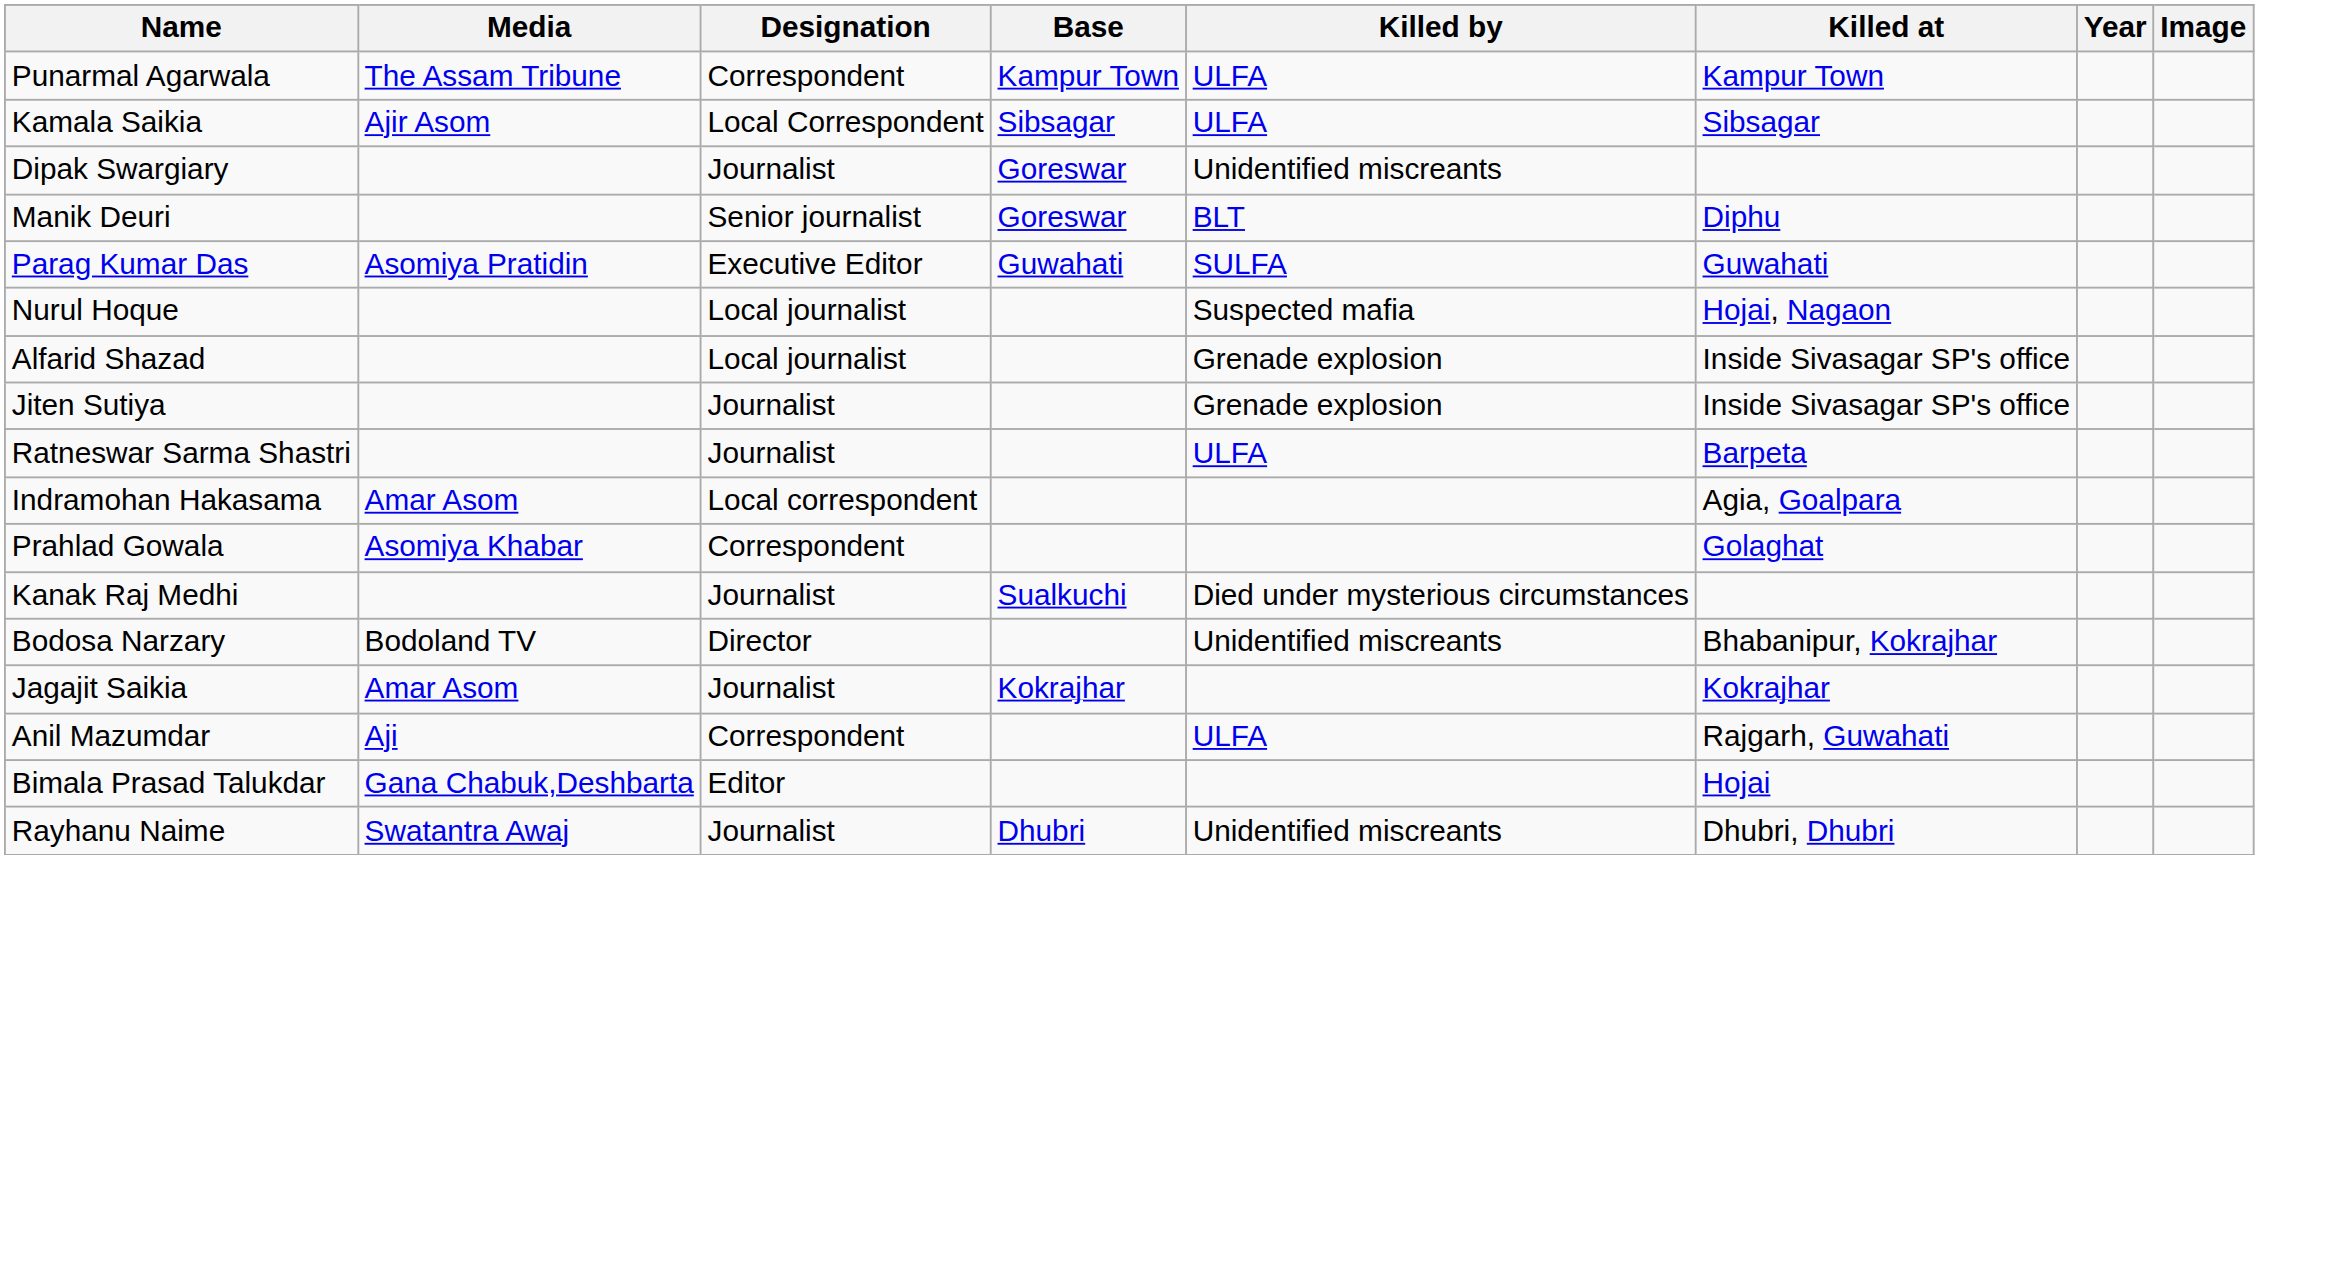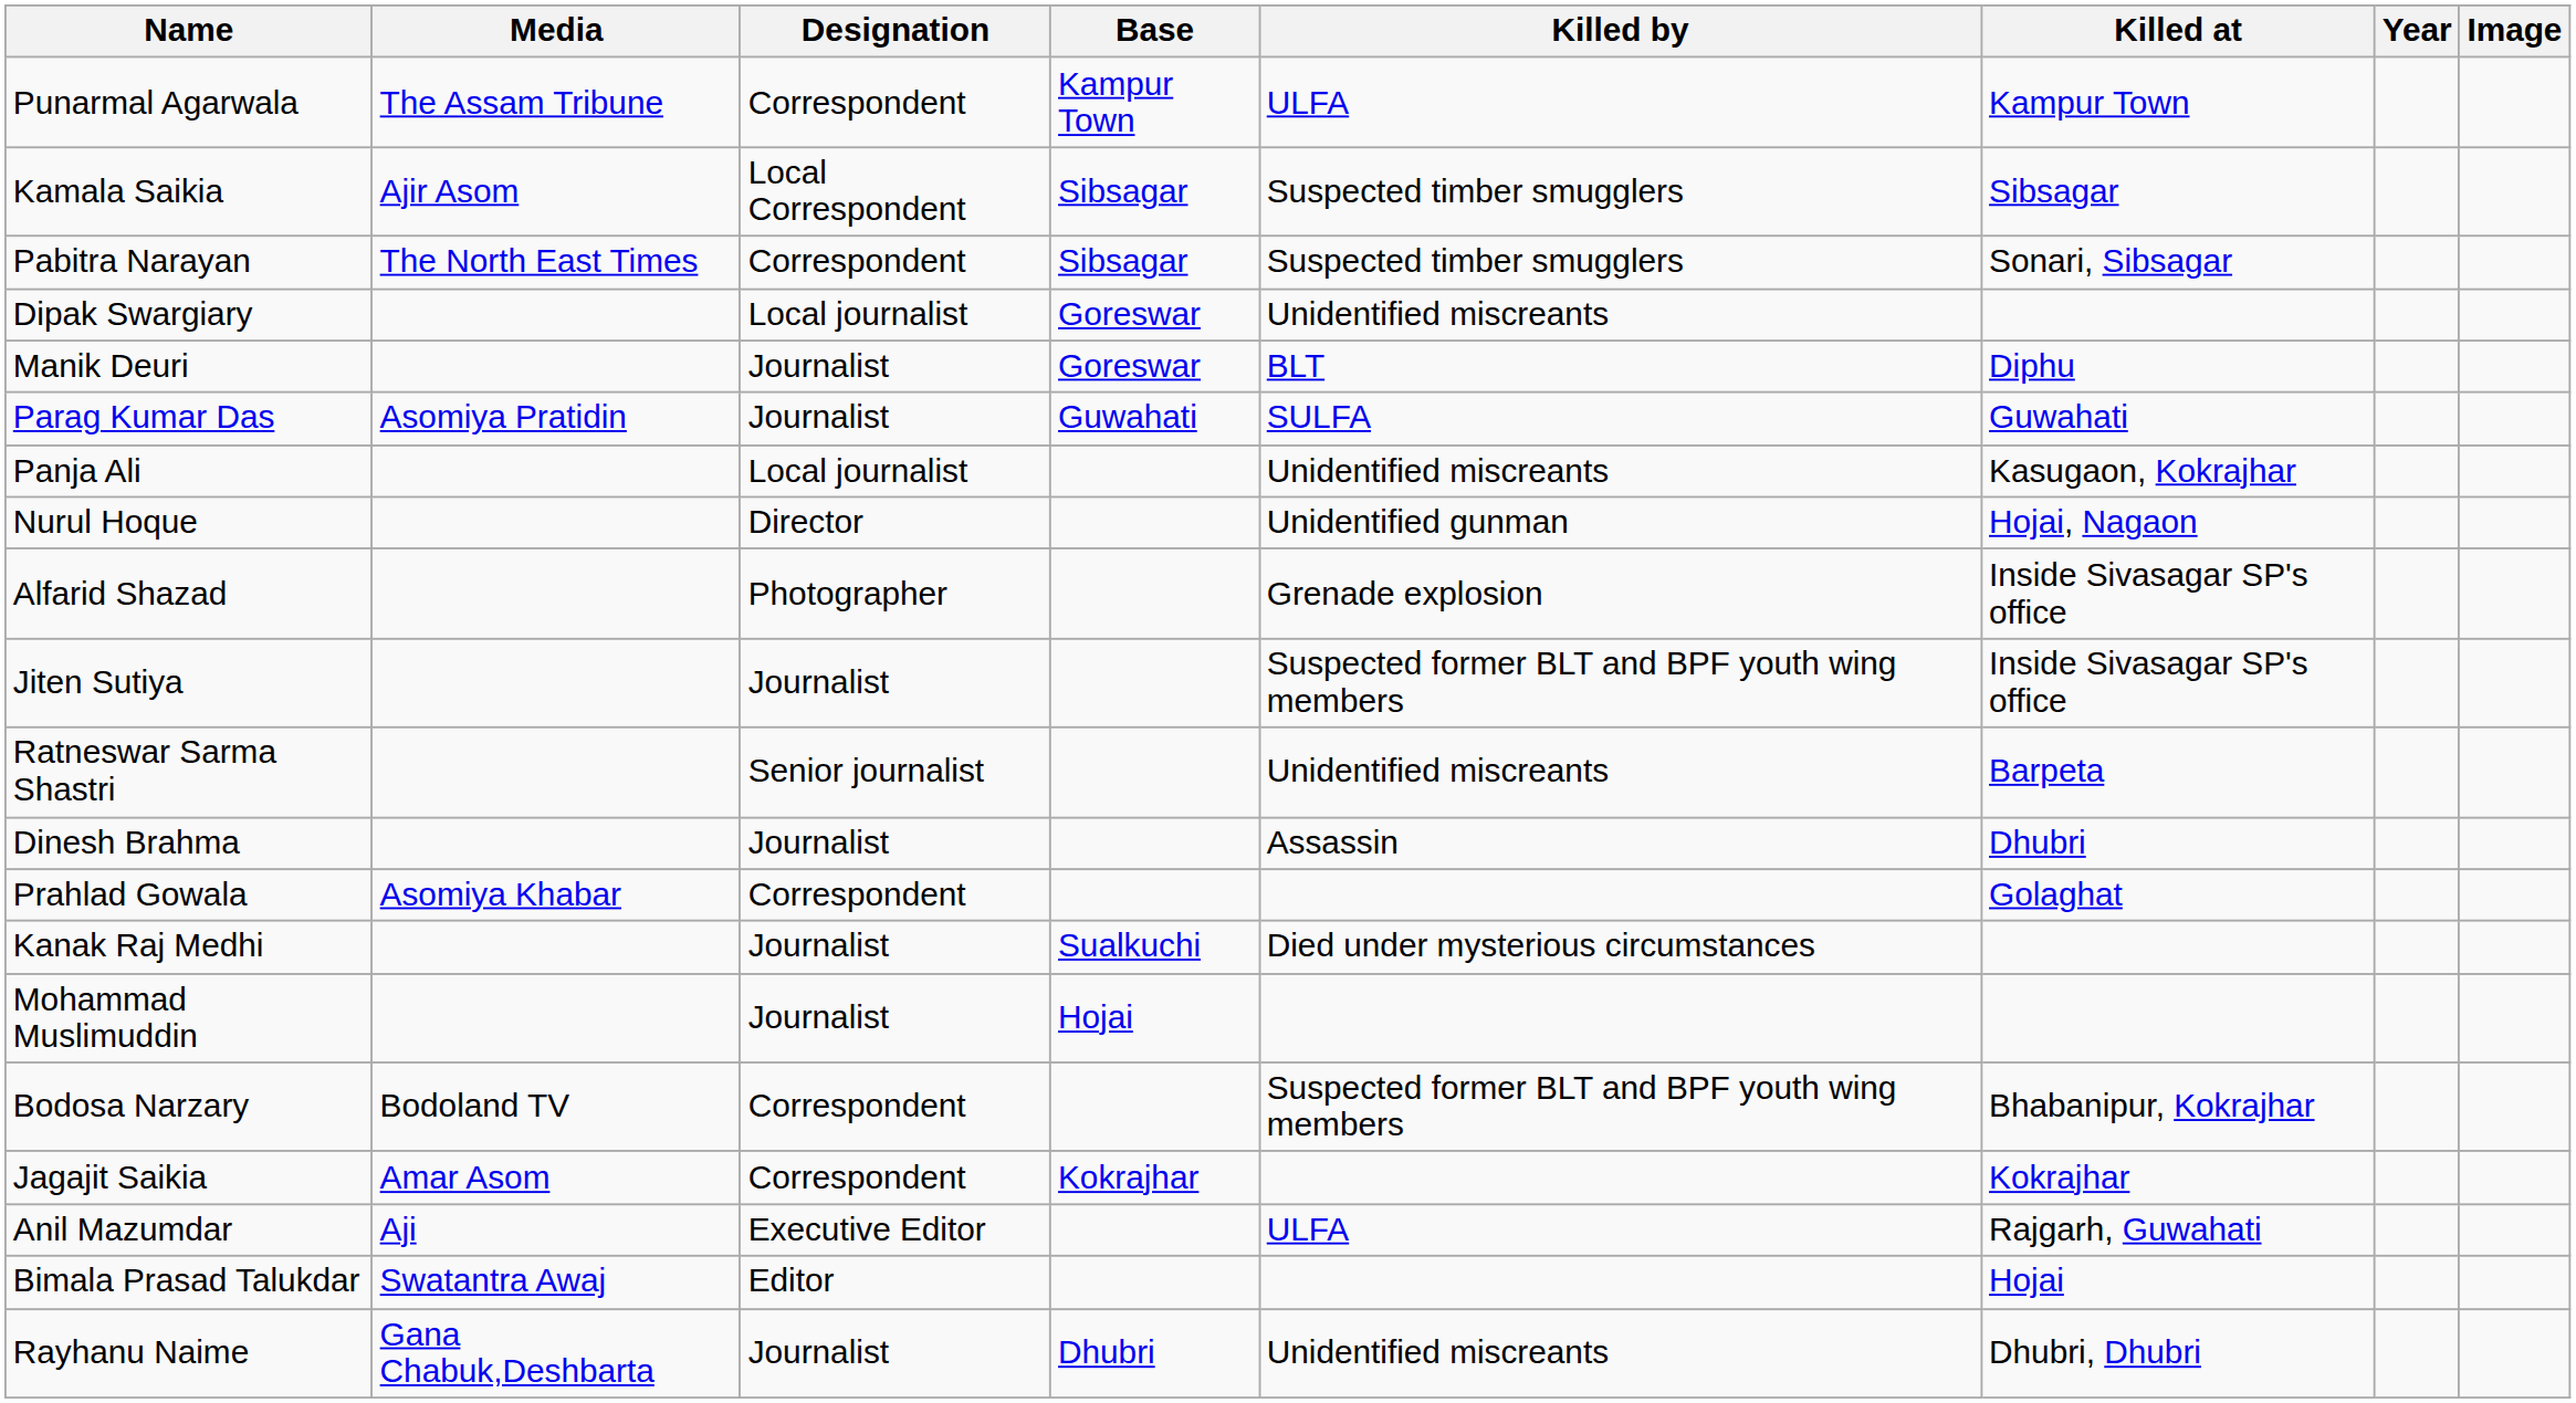Kamala Saikia | Killed by: ULFA -> Suspected timber smugglers
+ row: Pabitra Narayan | The North East Times | Correspondent | Sibsagar | Suspected timber smugglers | Sonari, Sibsagar
Dipak Swargiary | Designation: Journalist -> Local journalist
Manik Deuri | Designation: Senior journalist -> Journalist
Parag Kumar Das | Designation: Executive Editor -> Journalist
+ row: Panja Ali | Local journalist | Unidentified miscreants | Kasugaon, Kokrajhar
Nurul Hoque | Designation: Local journalist -> Director
Nurul Hoque | Killed by: Suspected mafia -> Unidentified gunman
Alfarid Shazad | Designation: Local journalist -> Photographer
Jiten Sutiya | Killed by: Grenade explosion -> Suspected former BLT and BPF youth wing members
Ratneswar Sarma Shastri | Designation: Journalist -> Senior journalist
Ratneswar Sarma Shastri | Killed by: ULFA -> Unidentified miscreants
+ row: Dinesh Brahma | Journalist | Assassin | Dhubri
- row: Indramohan Hakasama | Amar Asom | Local correspondent | Agia, Goalpara
+ row: Mohammad Muslimuddin | Journalist | Hojai
Bodosa Narzary | Designation: Director -> Correspondent
Bodosa Narzary | Killed by: Unidentified miscreants -> Suspected former BLT and BPF youth wing members
Jagajit Saikia | Designation: Journalist -> Correspondent
Anil Mazumdar | Designation: Correspondent -> Executive Editor
Bimala Prasad Talukdar | Media: Gana Chabuk,Deshbarta -> Swatantra Awaj
Rayhanu Naime | Media: Swatantra Awaj -> Gana Chabuk,Deshbarta
